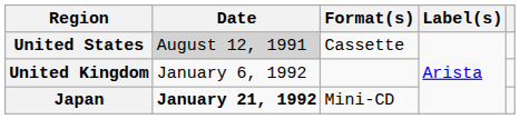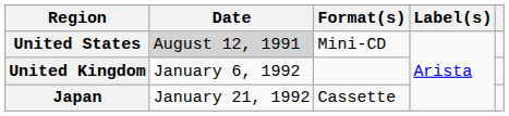United States | Format(s): Cassette -> Mini-CD
Japan | Date: bold -> normal
Japan | Format(s): Mini-CD -> Cassette
